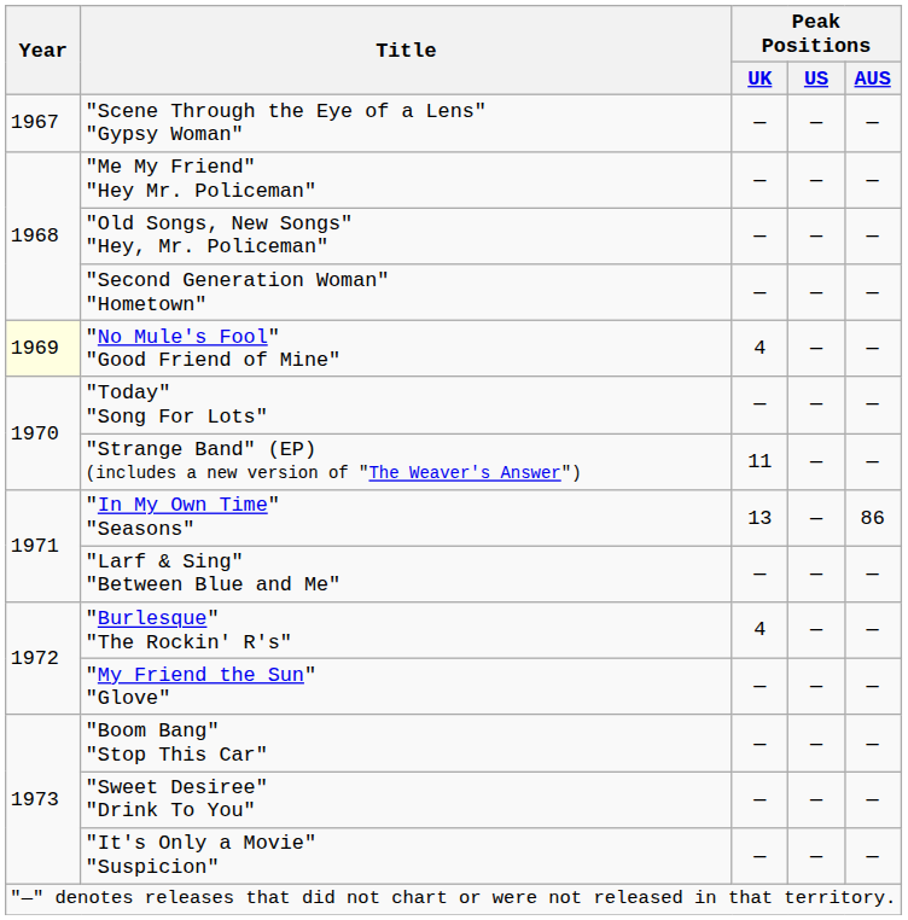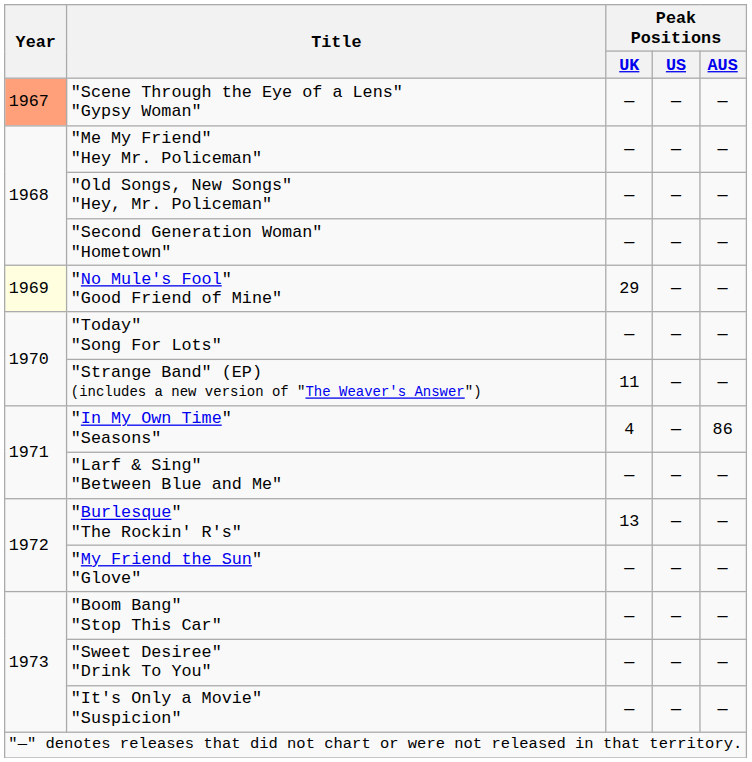"Scene Through the Eye of a Lens" "Gypsy Woman" | Year: no background -> lightsalmon background
"No Mule's Fool" "Good Friend of Mine" | Peak Positions / UK: 4 -> 29
"In My Own Time" "Seasons" | Peak Positions / UK: 13 -> 4
"Burlesque" "The Rockin' R's" | Peak Positions / UK: 4 -> 13
